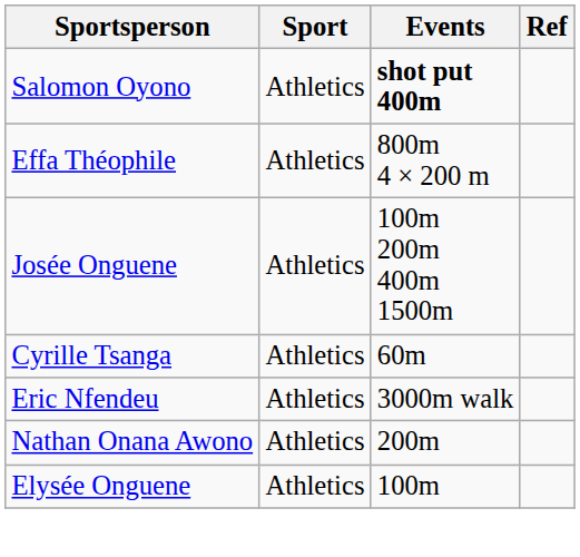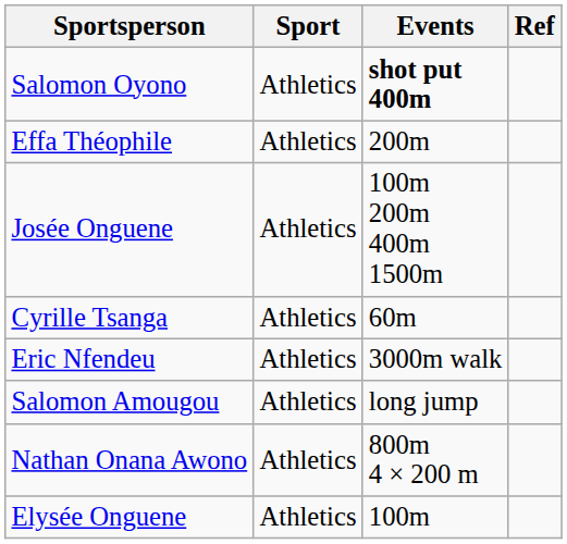Effa Théophile | Events: 800m 4 × 200 m -> 200m
+ row: Salomon Amougou | Athletics | long jump
Nathan Onana Awono | Events: 200m -> 800m 4 × 200 m
